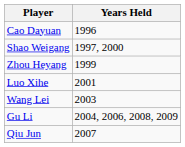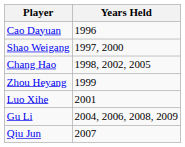+ row: Chang Hao | 1998, 2002, 2005
- row: Wang Lei | 2003
